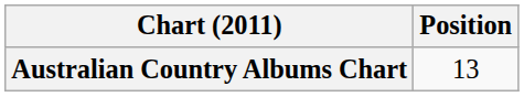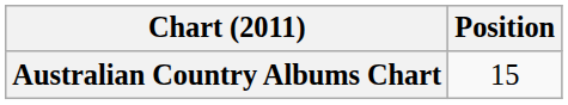Australian Country Albums Chart | Position: 13 -> 15
